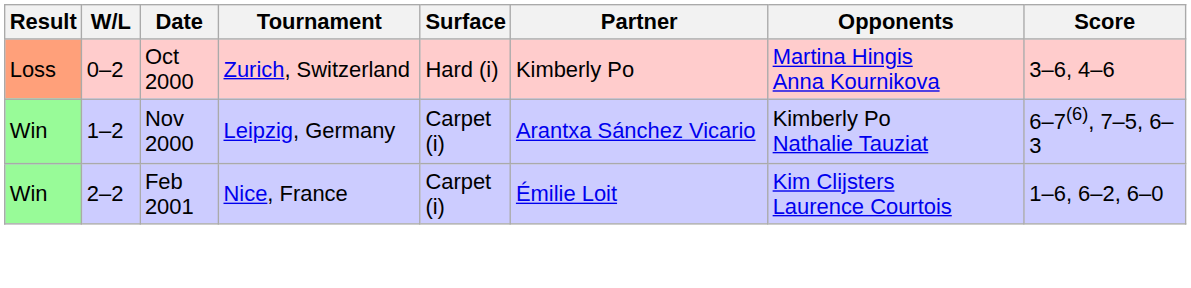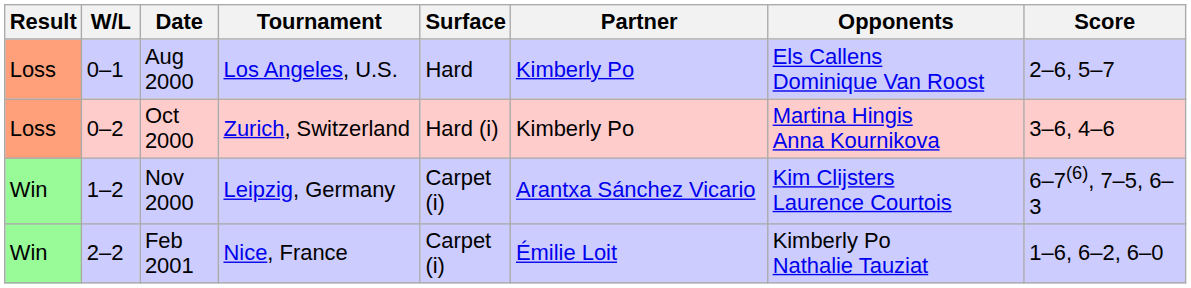+ row: Loss | 0–1 | Aug 2000 | Los Angeles, U.S. | Hard | Kimberly Po | Els Callens Dominique Van Roost | 2–6, 5–7
Nov 2000 | Opponents: Kimberly Po Nathalie Tauziat -> Kim Clijsters Laurence Courtois
Feb 2001 | Opponents: Kim Clijsters Laurence Courtois -> Kimberly Po Nathalie Tauziat
